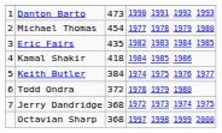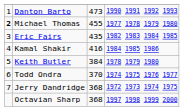Michael Thomas | column 1: normal -> bold
Michael Thomas | column 3: 454 -> 455
Kamal Shakir | column 3: 418 -> 416
Keith Butler | column 4: 1974 1975 1976 1977 -> 1978 1979 1980
Todd Ondra | column 3: 372 -> 370
Todd Ondra | column 4: 1978 1979 1980 -> 1974 1975 1976 1977
